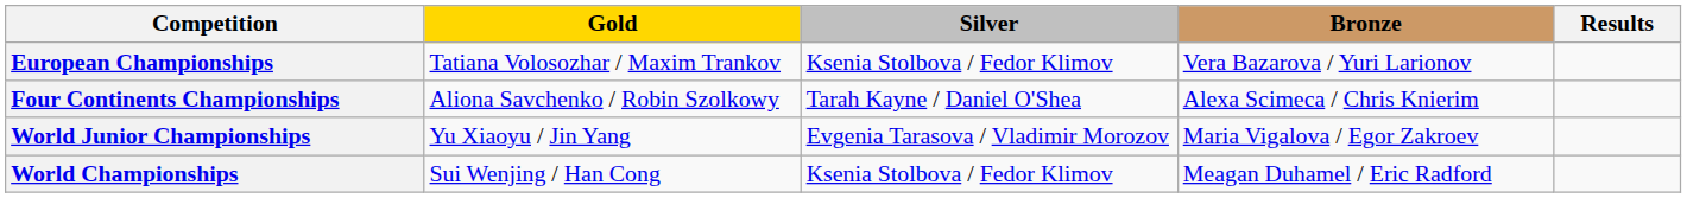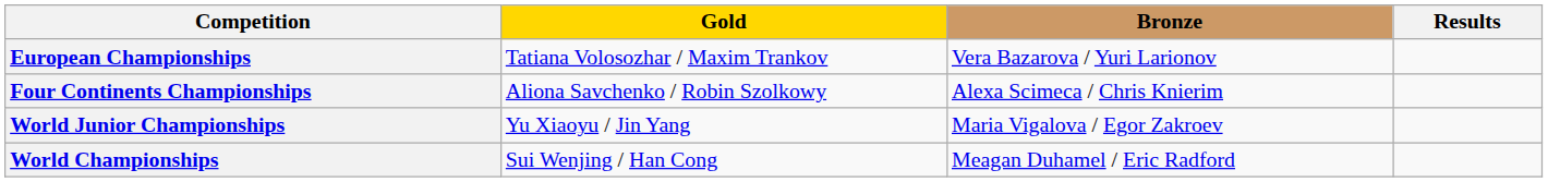- column: Silver | Ksenia Stolbova / Fedor Klimov | Tarah Kayne / Daniel O'Shea | Evgenia Tarasova / Vladimir Morozov | Ksenia Stolbova / Fedor Klimov
